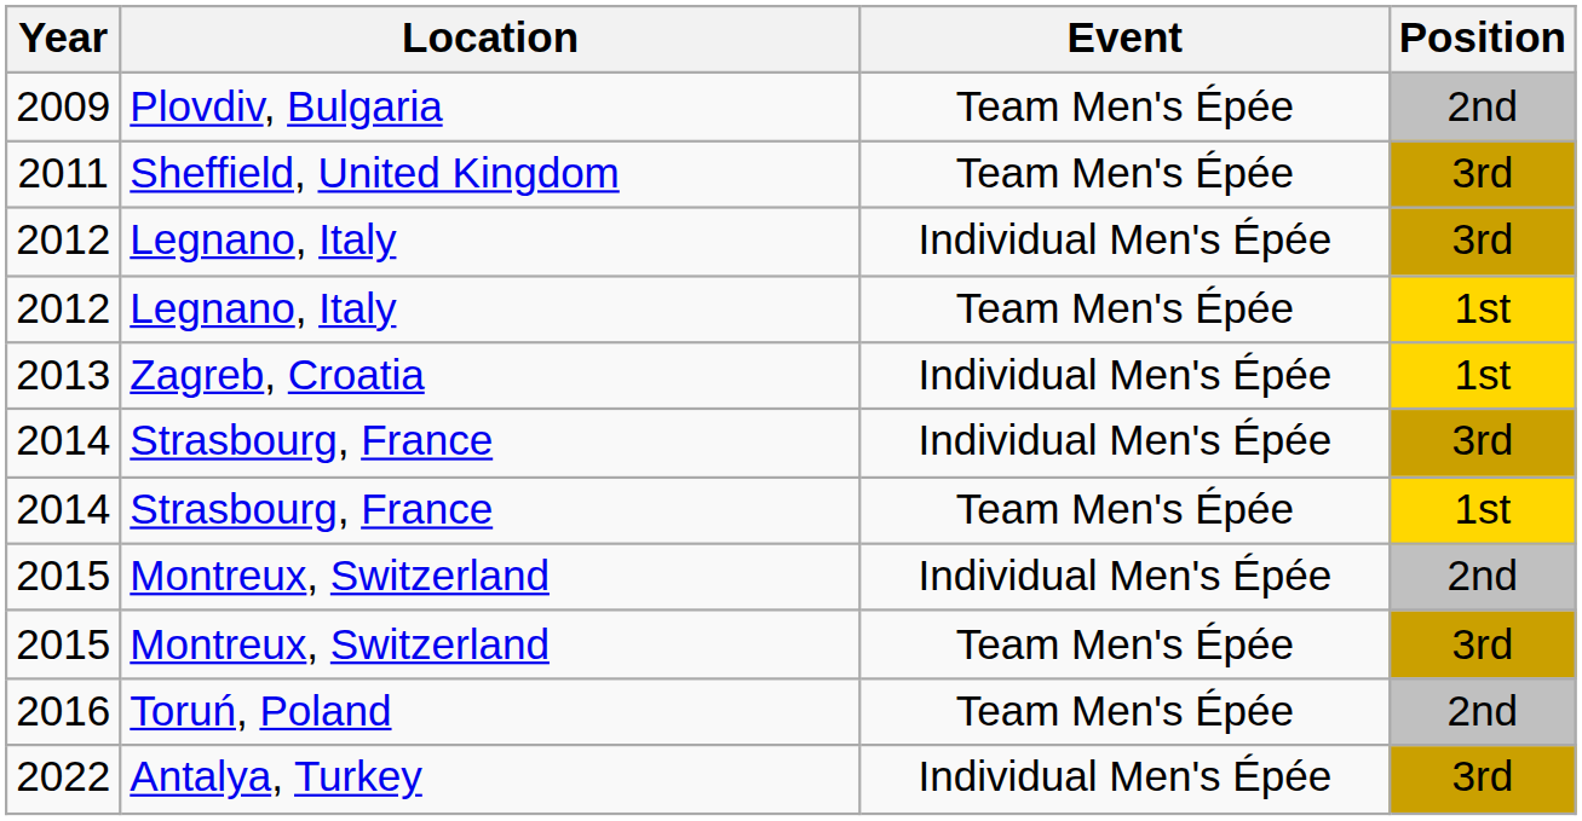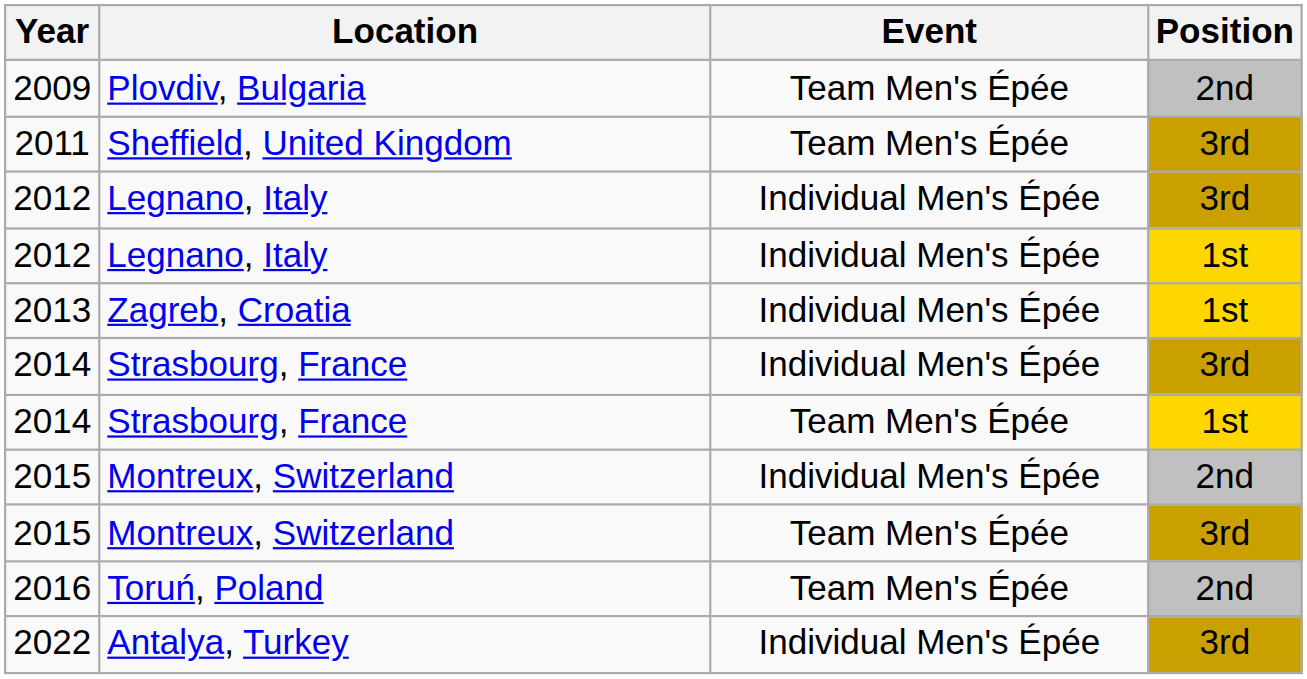2012 / 1st | Event: Team Men's Épée -> Individual Men's Épée
